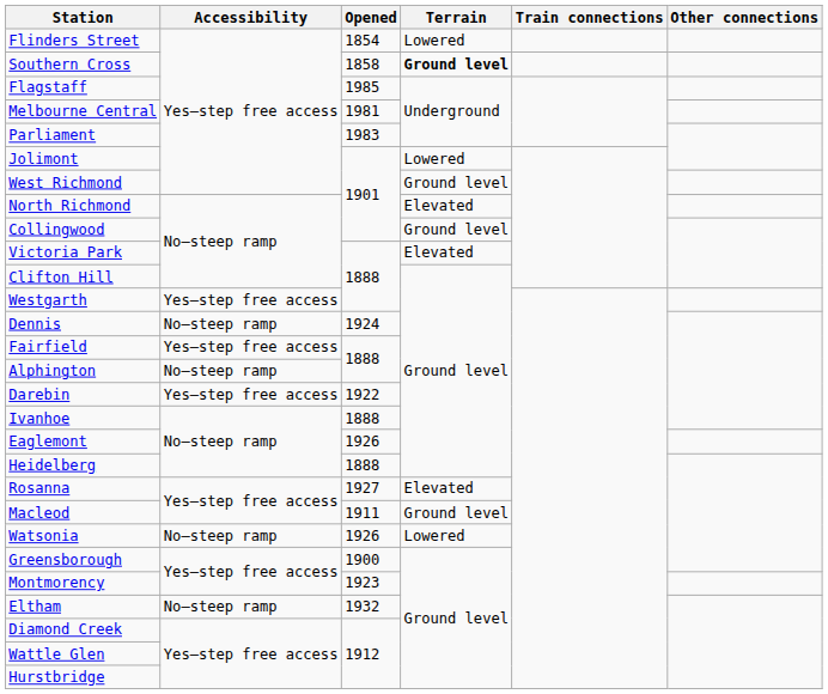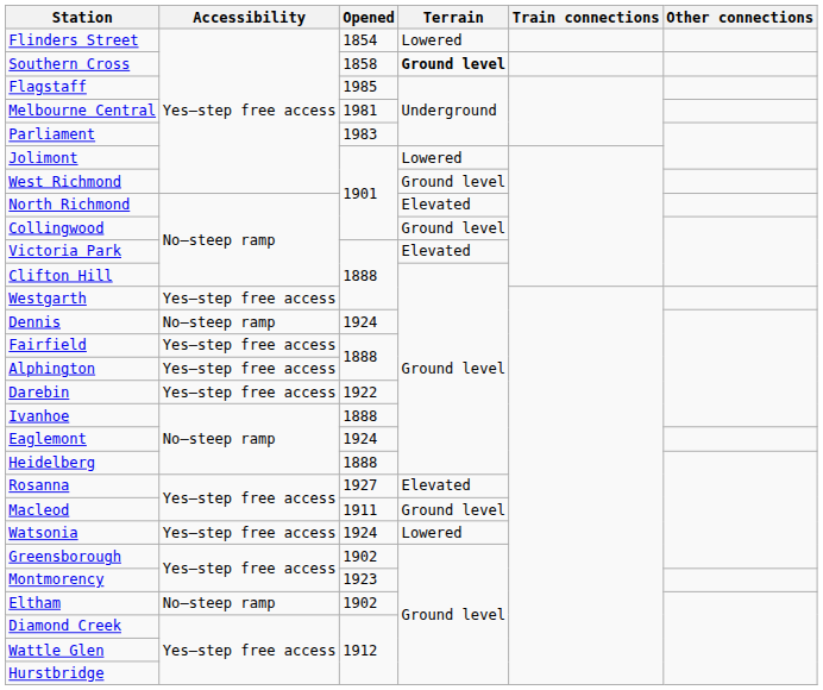Alphington | Accessibility: No—steep ramp -> Yes—step free access
Eaglemont | Opened: 1926 -> 1924
Watsonia | Accessibility: No—steep ramp -> Yes—step free access
Watsonia | Opened: 1926 -> 1924
Greensborough | Opened: 1900 -> 1902
Eltham | Opened: 1932 -> 1902
